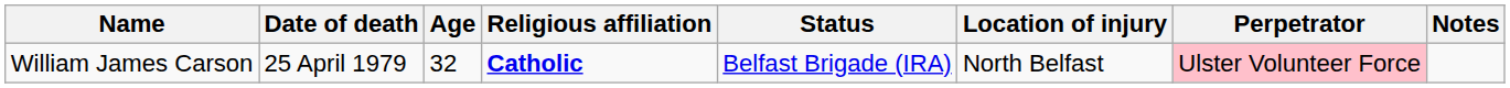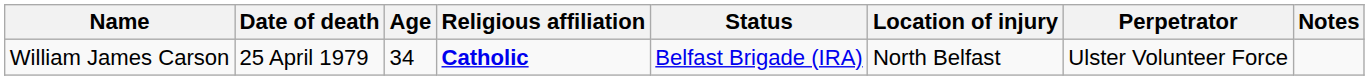William James Carson | Age: 32 -> 34
William James Carson | Perpetrator: pink background -> no background
